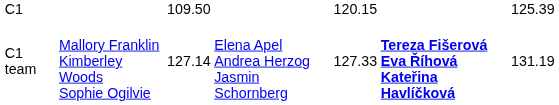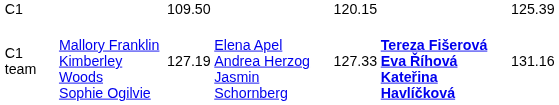C1 team | column 3: 127.14 -> 127.19
C1 team | column 7: 131.19 -> 131.16
